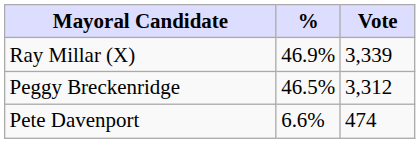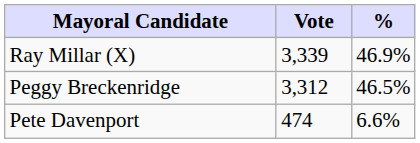columns swapped: Vote <-> %
